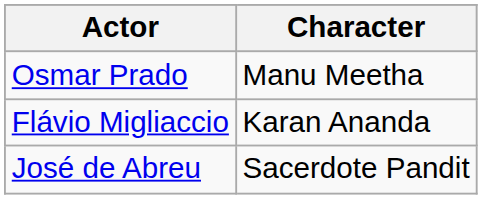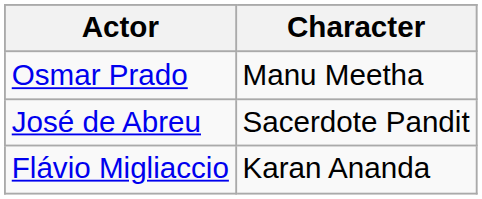rows swapped: José de Abreu <-> Flávio Migliaccio
